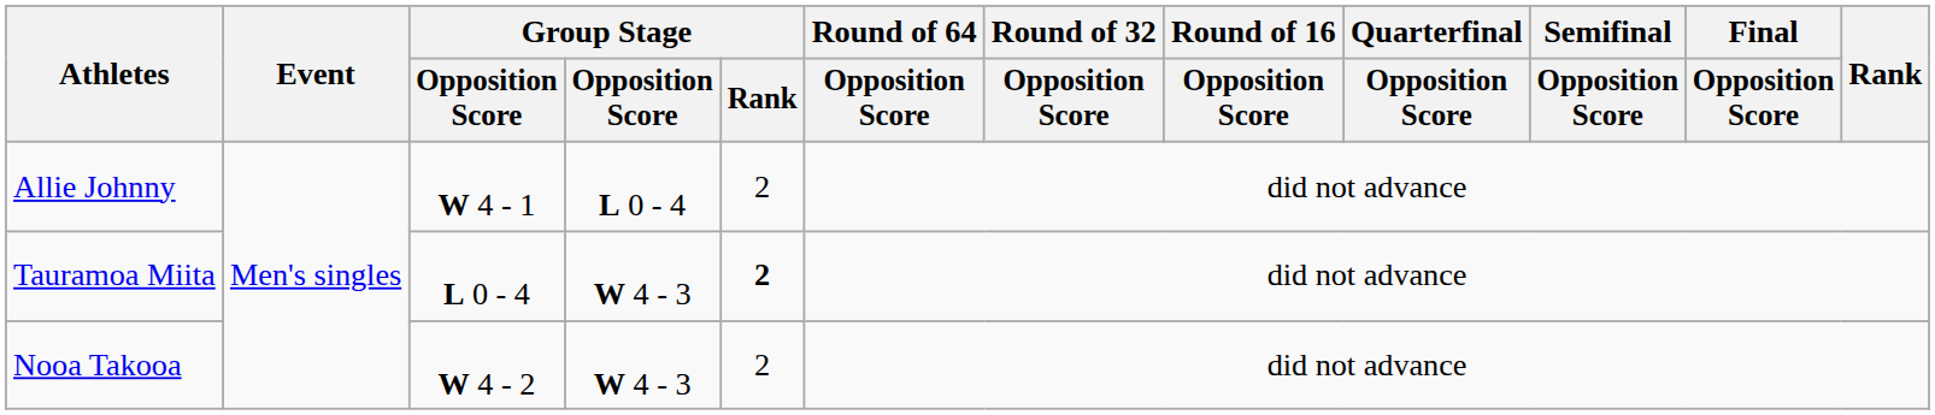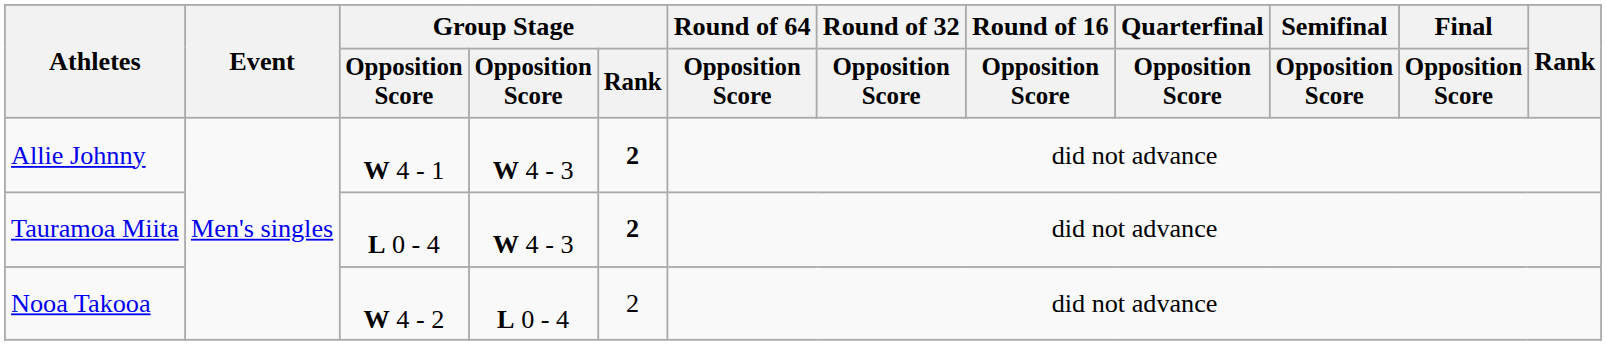Allie Johnny | column 4: L 0 - 4 -> W 4 - 3
Allie Johnny | Group Stage / Rank: normal -> bold
Nooa Takooa | column 4: W 4 - 3 -> L 0 - 4
